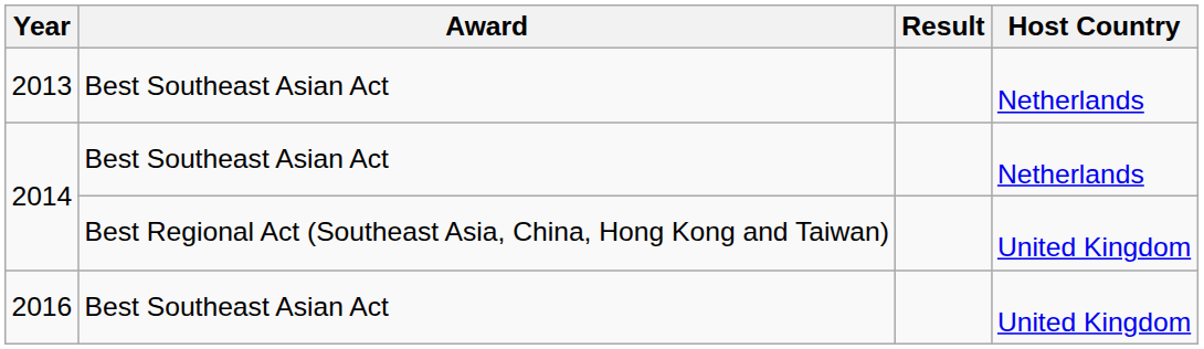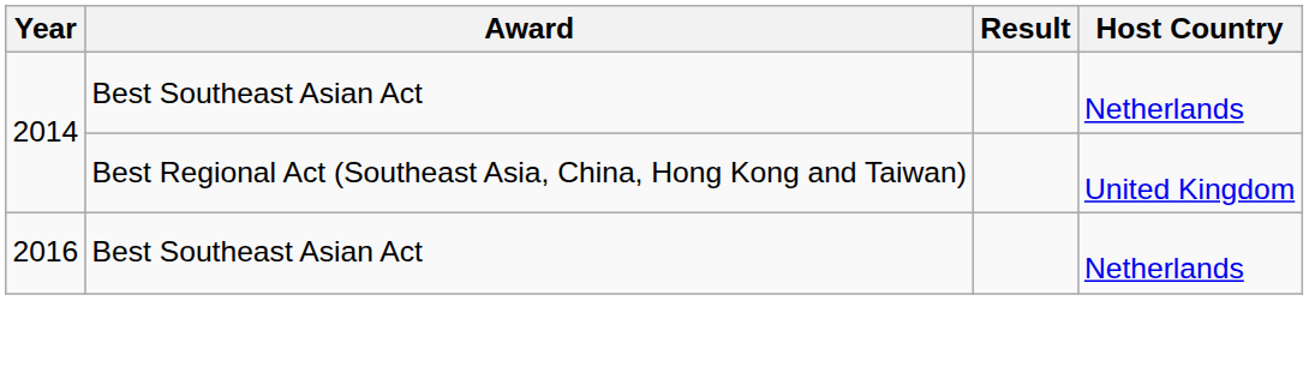- row: 2013 | Best Southeast Asian Act | Netherlands
2016 | Host Country: United Kingdom -> Netherlands
